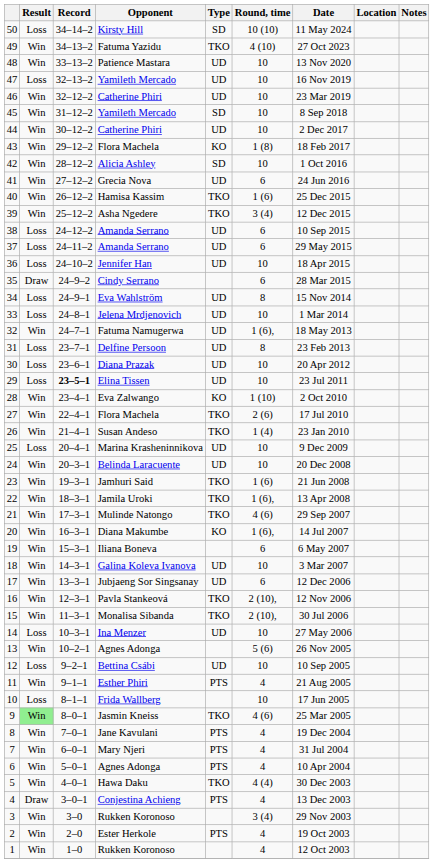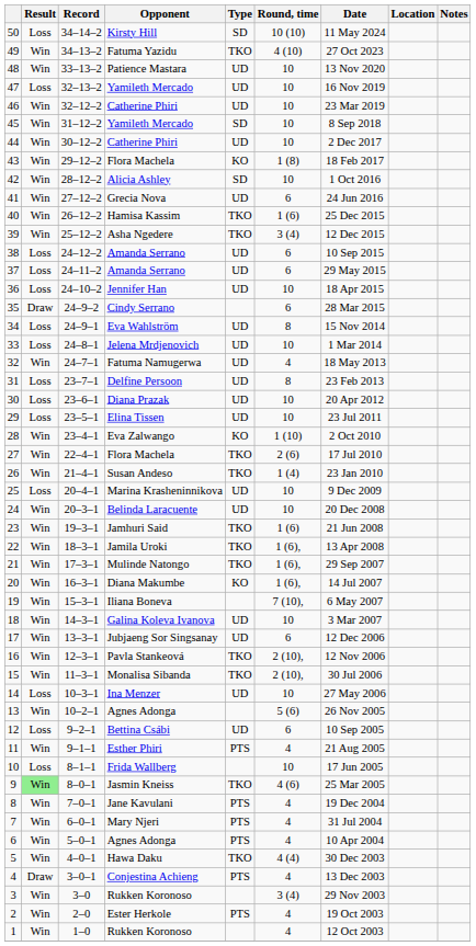32 | Round, time: 1 (6), -> 4
29 | Record: bold -> normal
21 | Round, time: 4 (6) -> 1 (6),
19 | Round, time: 6 -> 7 (10),
12 | Round, time: 10 -> 6
